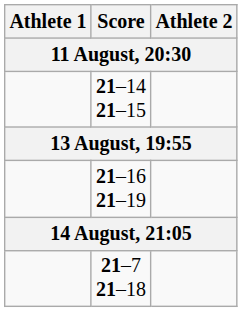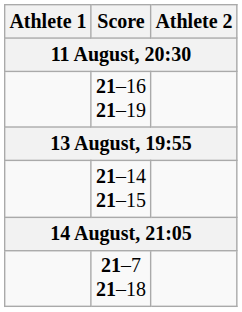rows swapped: 21–14 21–15 <-> 21–16 21–19
